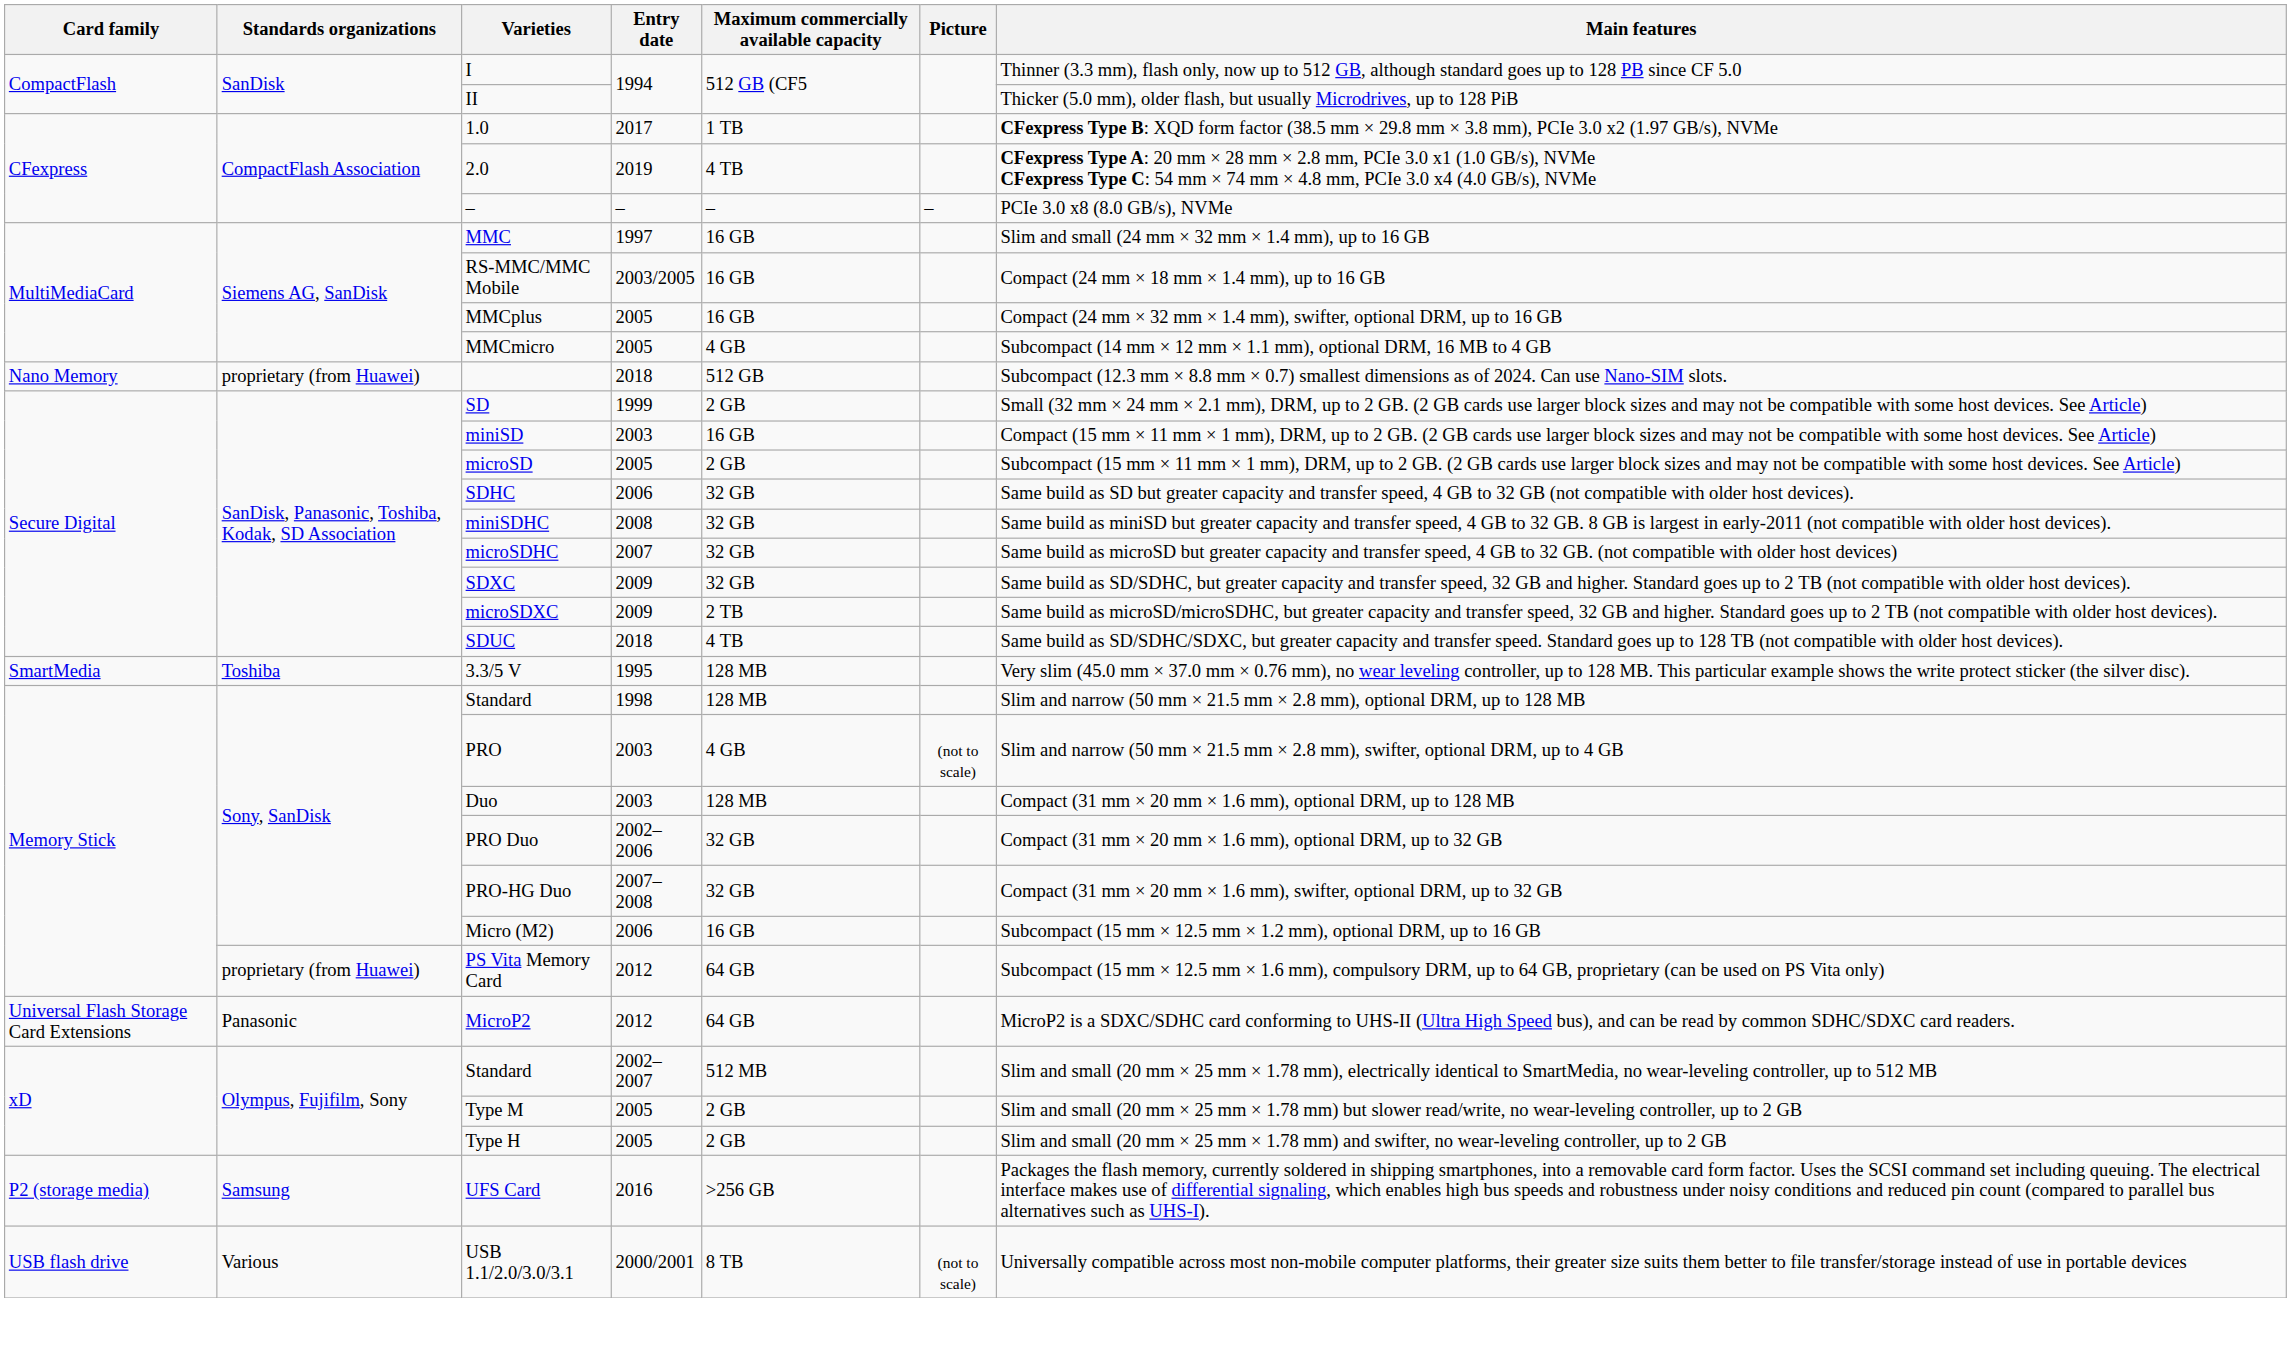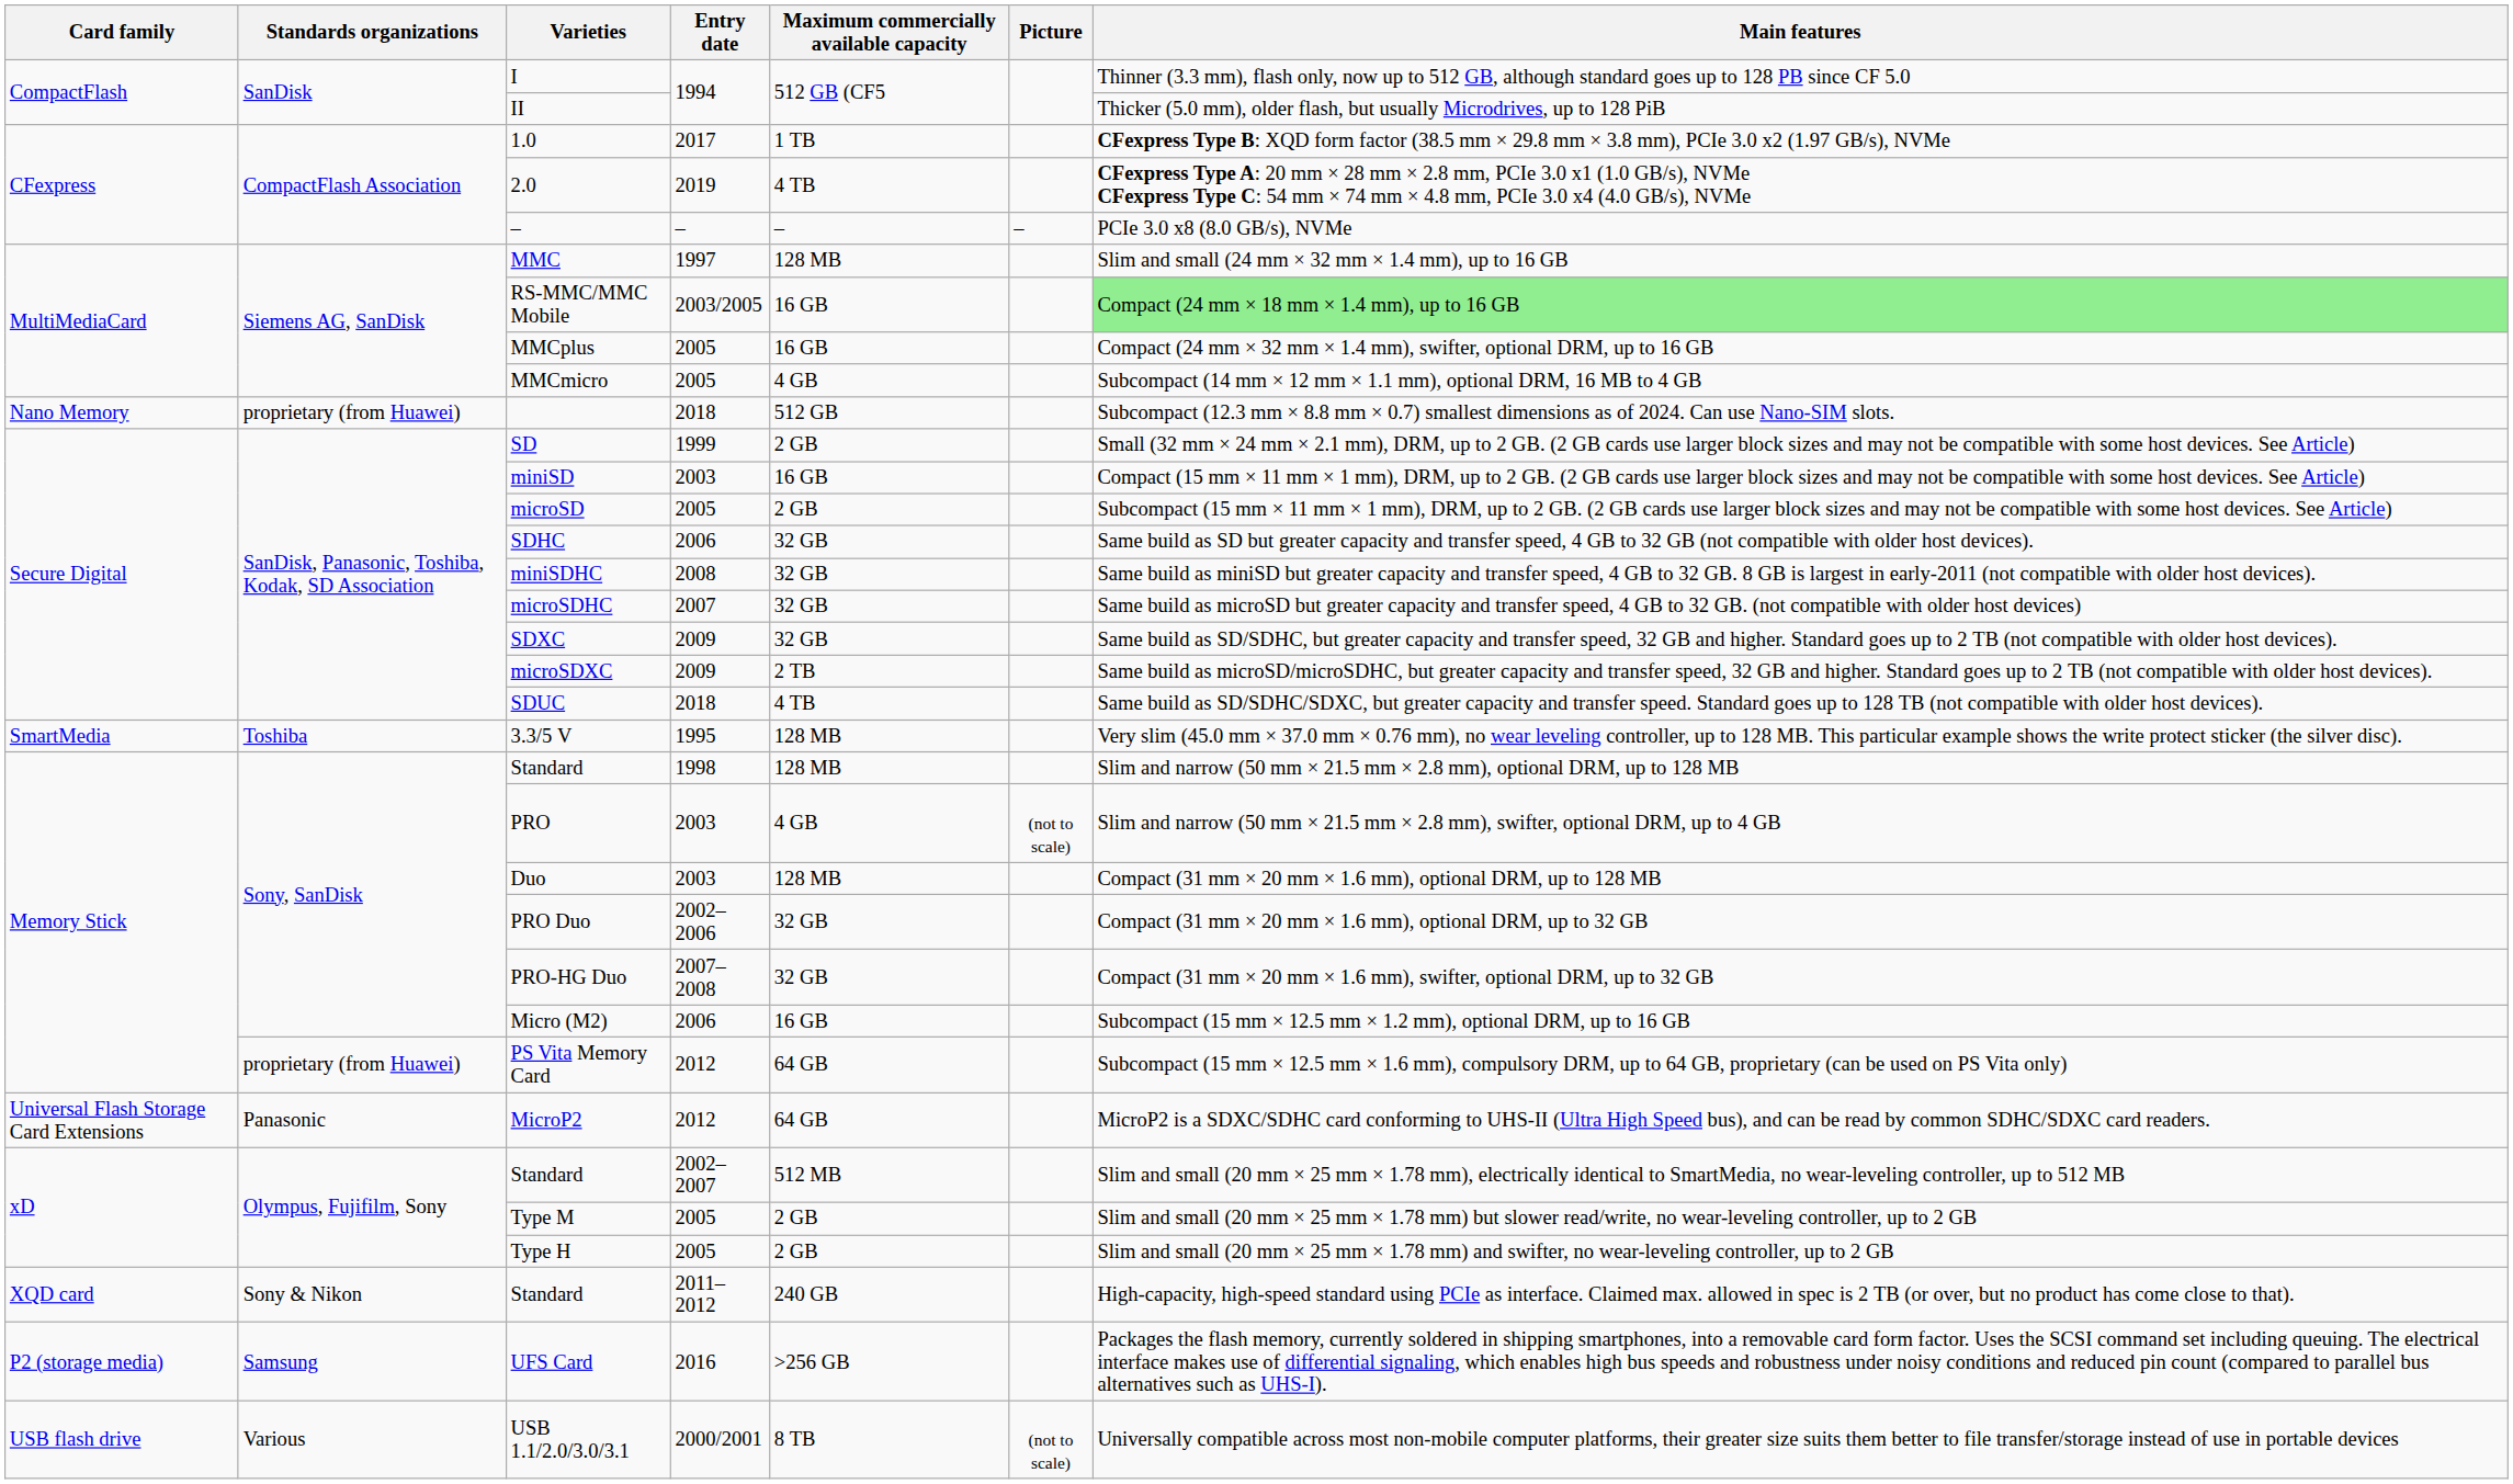MMC | Maximum commercially available capacity: 16 GB -> 128 MB
RS-MMC/MMC Mobile | Main features: no background -> lightgreen background
+ row: XQD card | Sony & Nikon | Standard | 2011–2012 | 240 GB | High-capacity, high-speed standard using PCIe as interface. Claimed max. allowed in spec is 2 TB (or over, but no product has come close to that).
